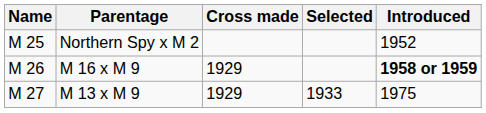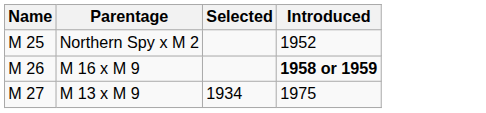- column: Cross made | 1929 | 1929
M 13 x M 9 | Selected: 1933 -> 1934
